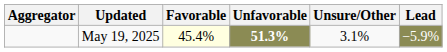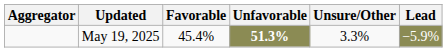May 19, 2025 | Favorable: lightyellow background -> no background
May 19, 2025 | Unsure/Other: 3.1% -> 3.3%
